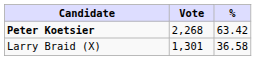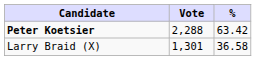Peter Koetsier | Vote: 2,268 -> 2,288
